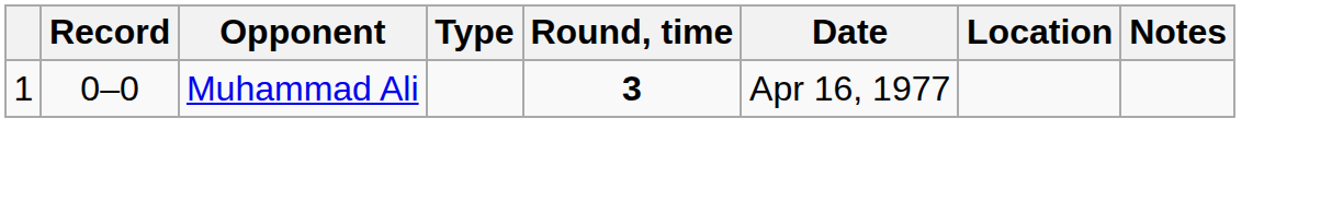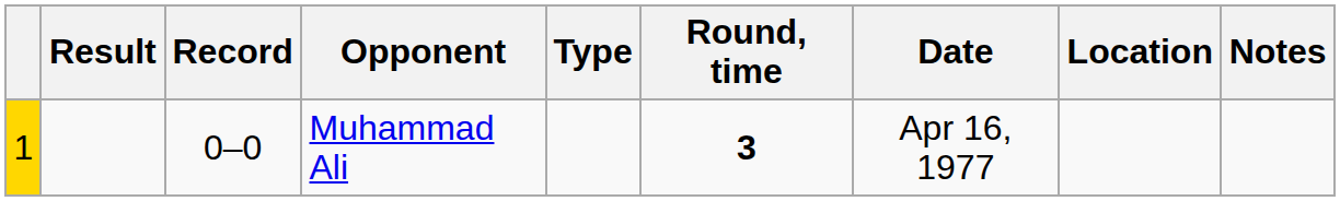+ column: Result
Muhammad Ali | column 1: no background -> gold background
